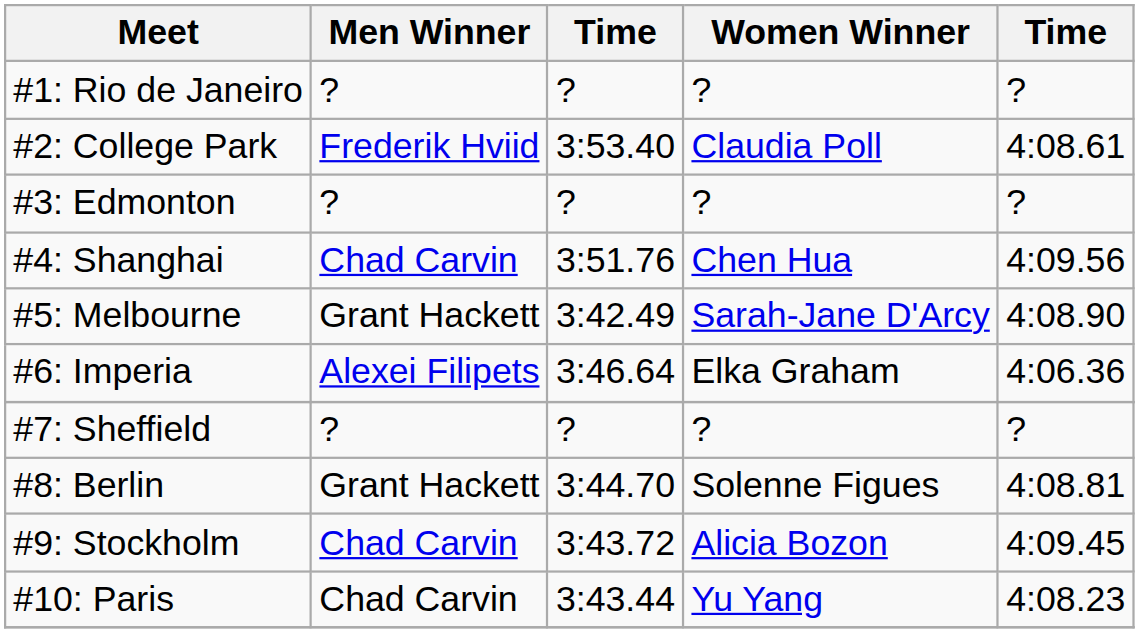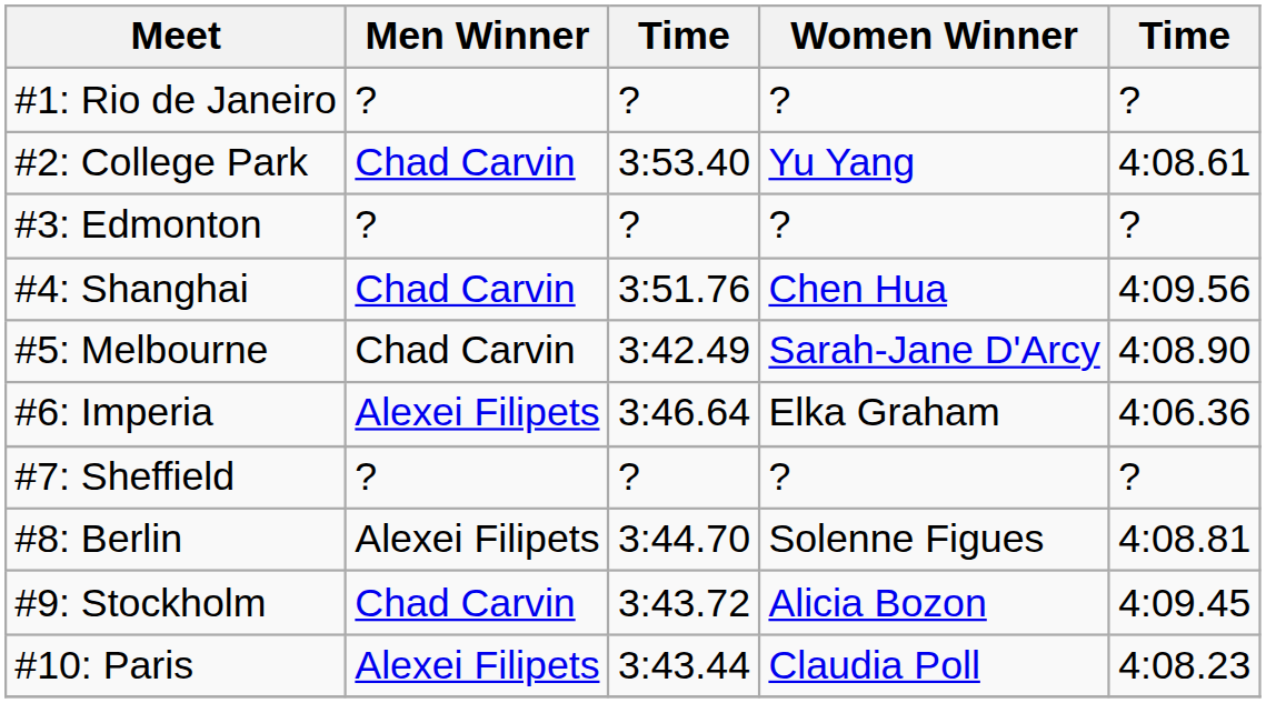#2: College Park | Men Winner: Frederik Hviid -> Chad Carvin
#2: College Park | Women Winner: Claudia Poll -> Yu Yang
#5: Melbourne | Men Winner: Grant Hackett -> Chad Carvin
#8: Berlin | Men Winner: Grant Hackett -> Alexei Filipets
#10: Paris | Men Winner: Chad Carvin -> Alexei Filipets
#10: Paris | Women Winner: Yu Yang -> Claudia Poll
